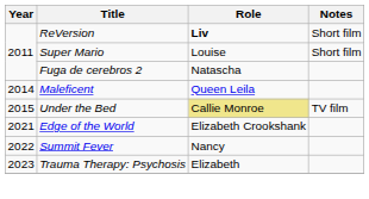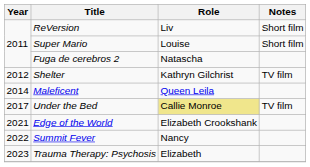ReVersion | Role: bold -> normal
+ row: 2012 | Shelter | Kathryn Gilchrist | TV film
Under the Bed | Year: 2015 -> 2017
